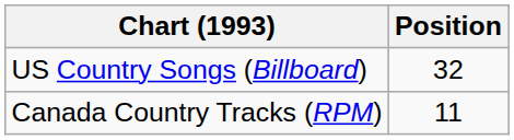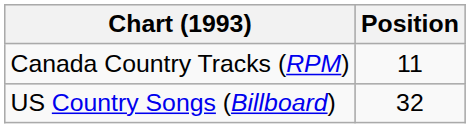rows swapped: Canada Country Tracks (RPM) <-> US Country Songs (Billboard)
